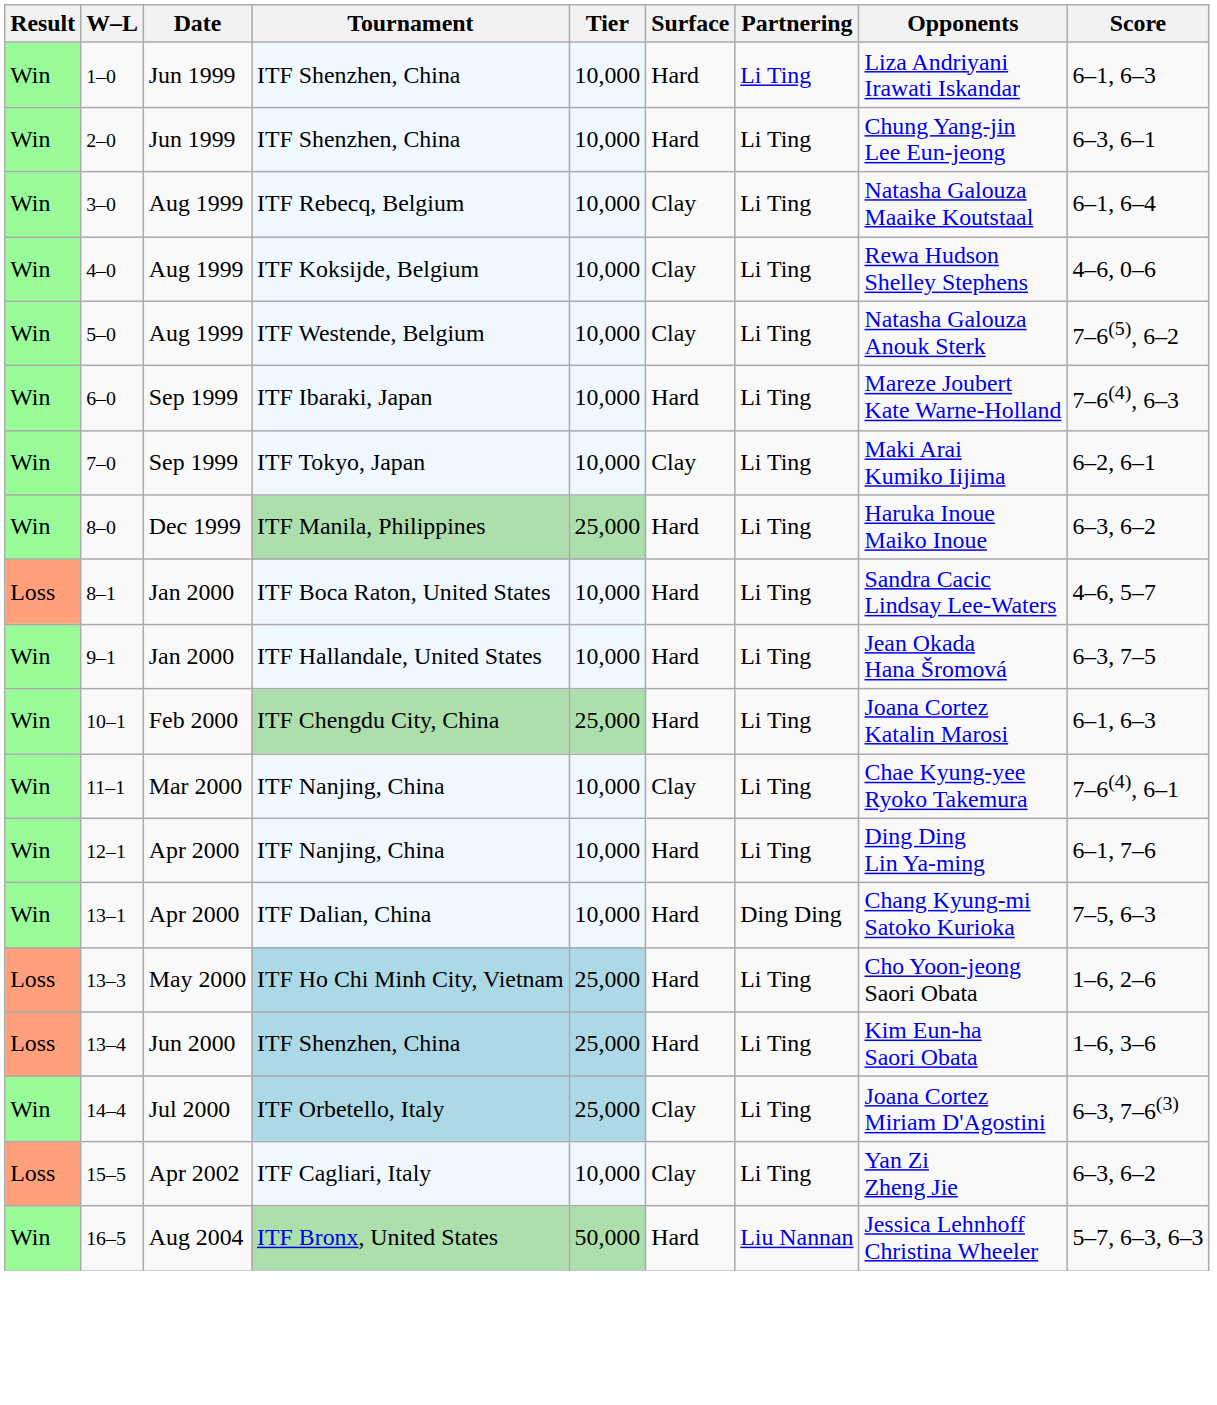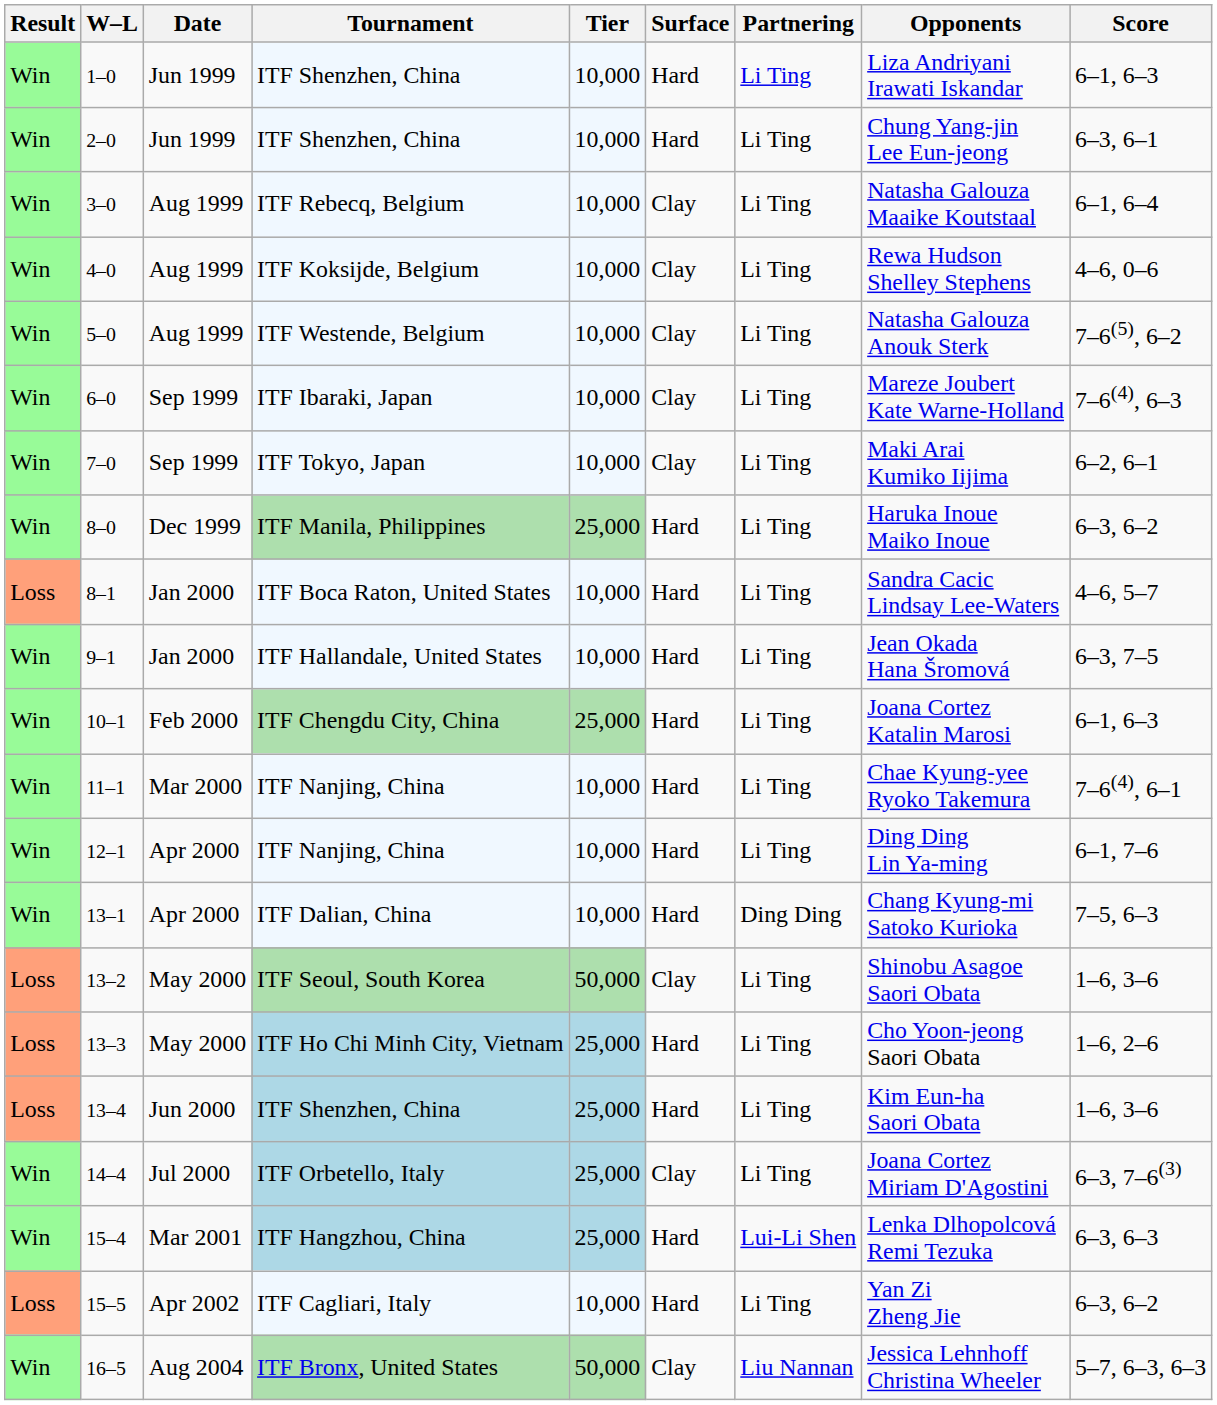6–0 | Surface: Hard -> Clay
11–1 | Surface: Clay -> Hard
+ row: Loss | 13–2 | May 2000 | ITF Seoul, South Korea | 50,000 | Clay | Li Ting | Shinobu Asagoe Saori Obata | 1–6, 3–6
+ row: Win | 15–4 | Mar 2001 | ITF Hangzhou, China | 25,000 | Hard | Lui-Li Shen | Lenka Dlhopolcová Remi Tezuka | 6–3, 6–3
15–5 | Surface: Clay -> Hard
16–5 | Surface: Hard -> Clay
